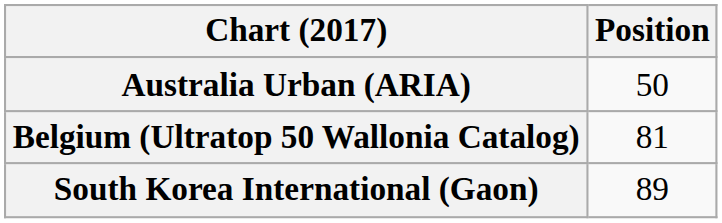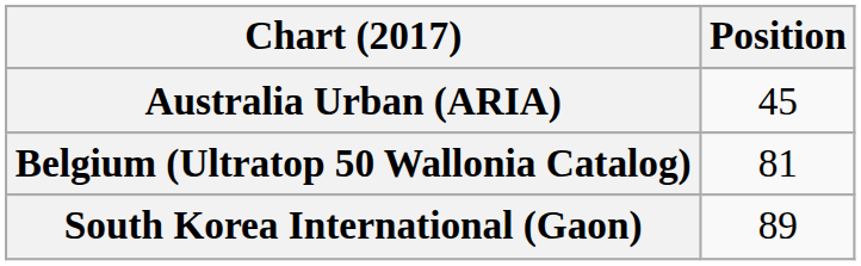Australia Urban (ARIA) | Position: 50 -> 45
